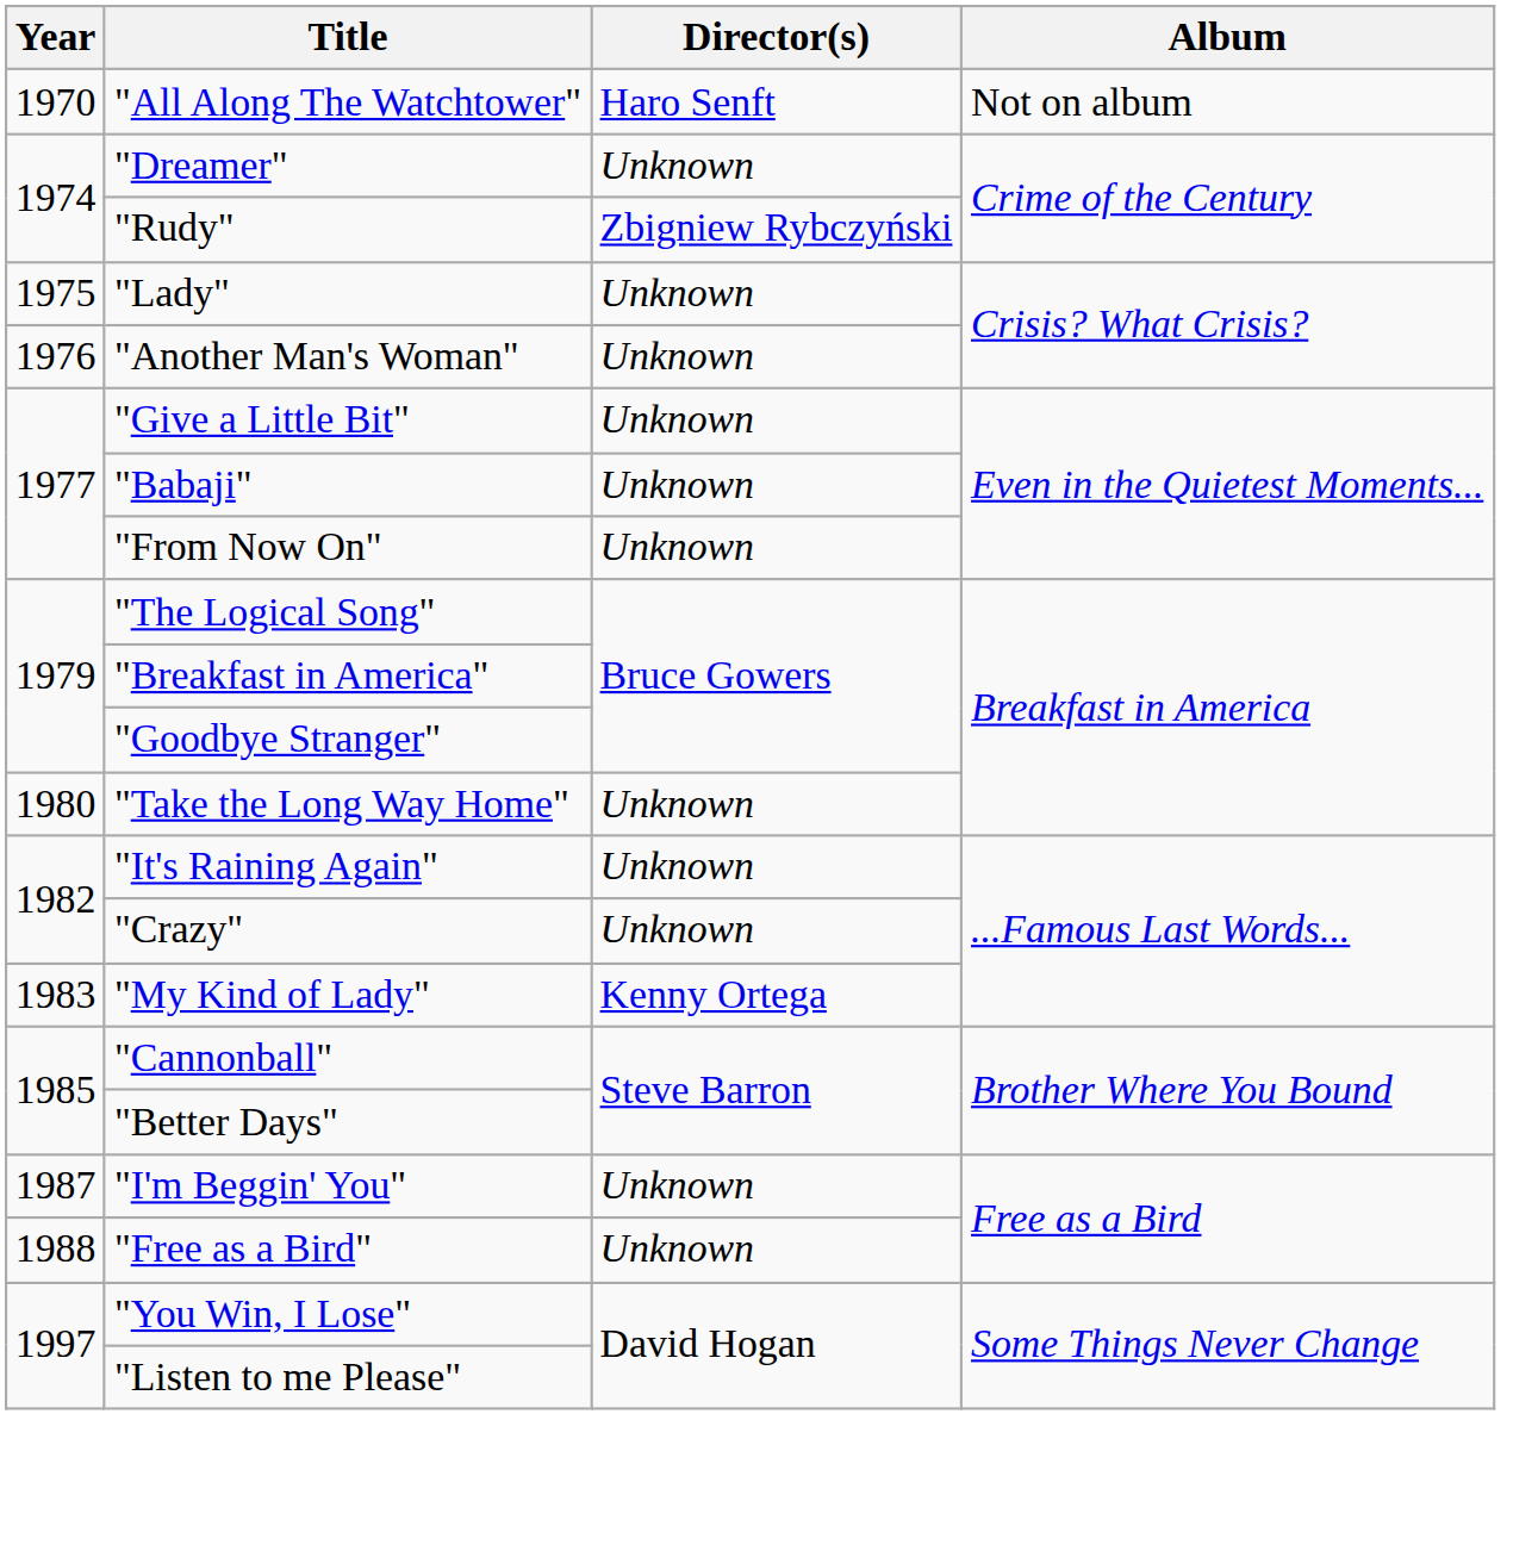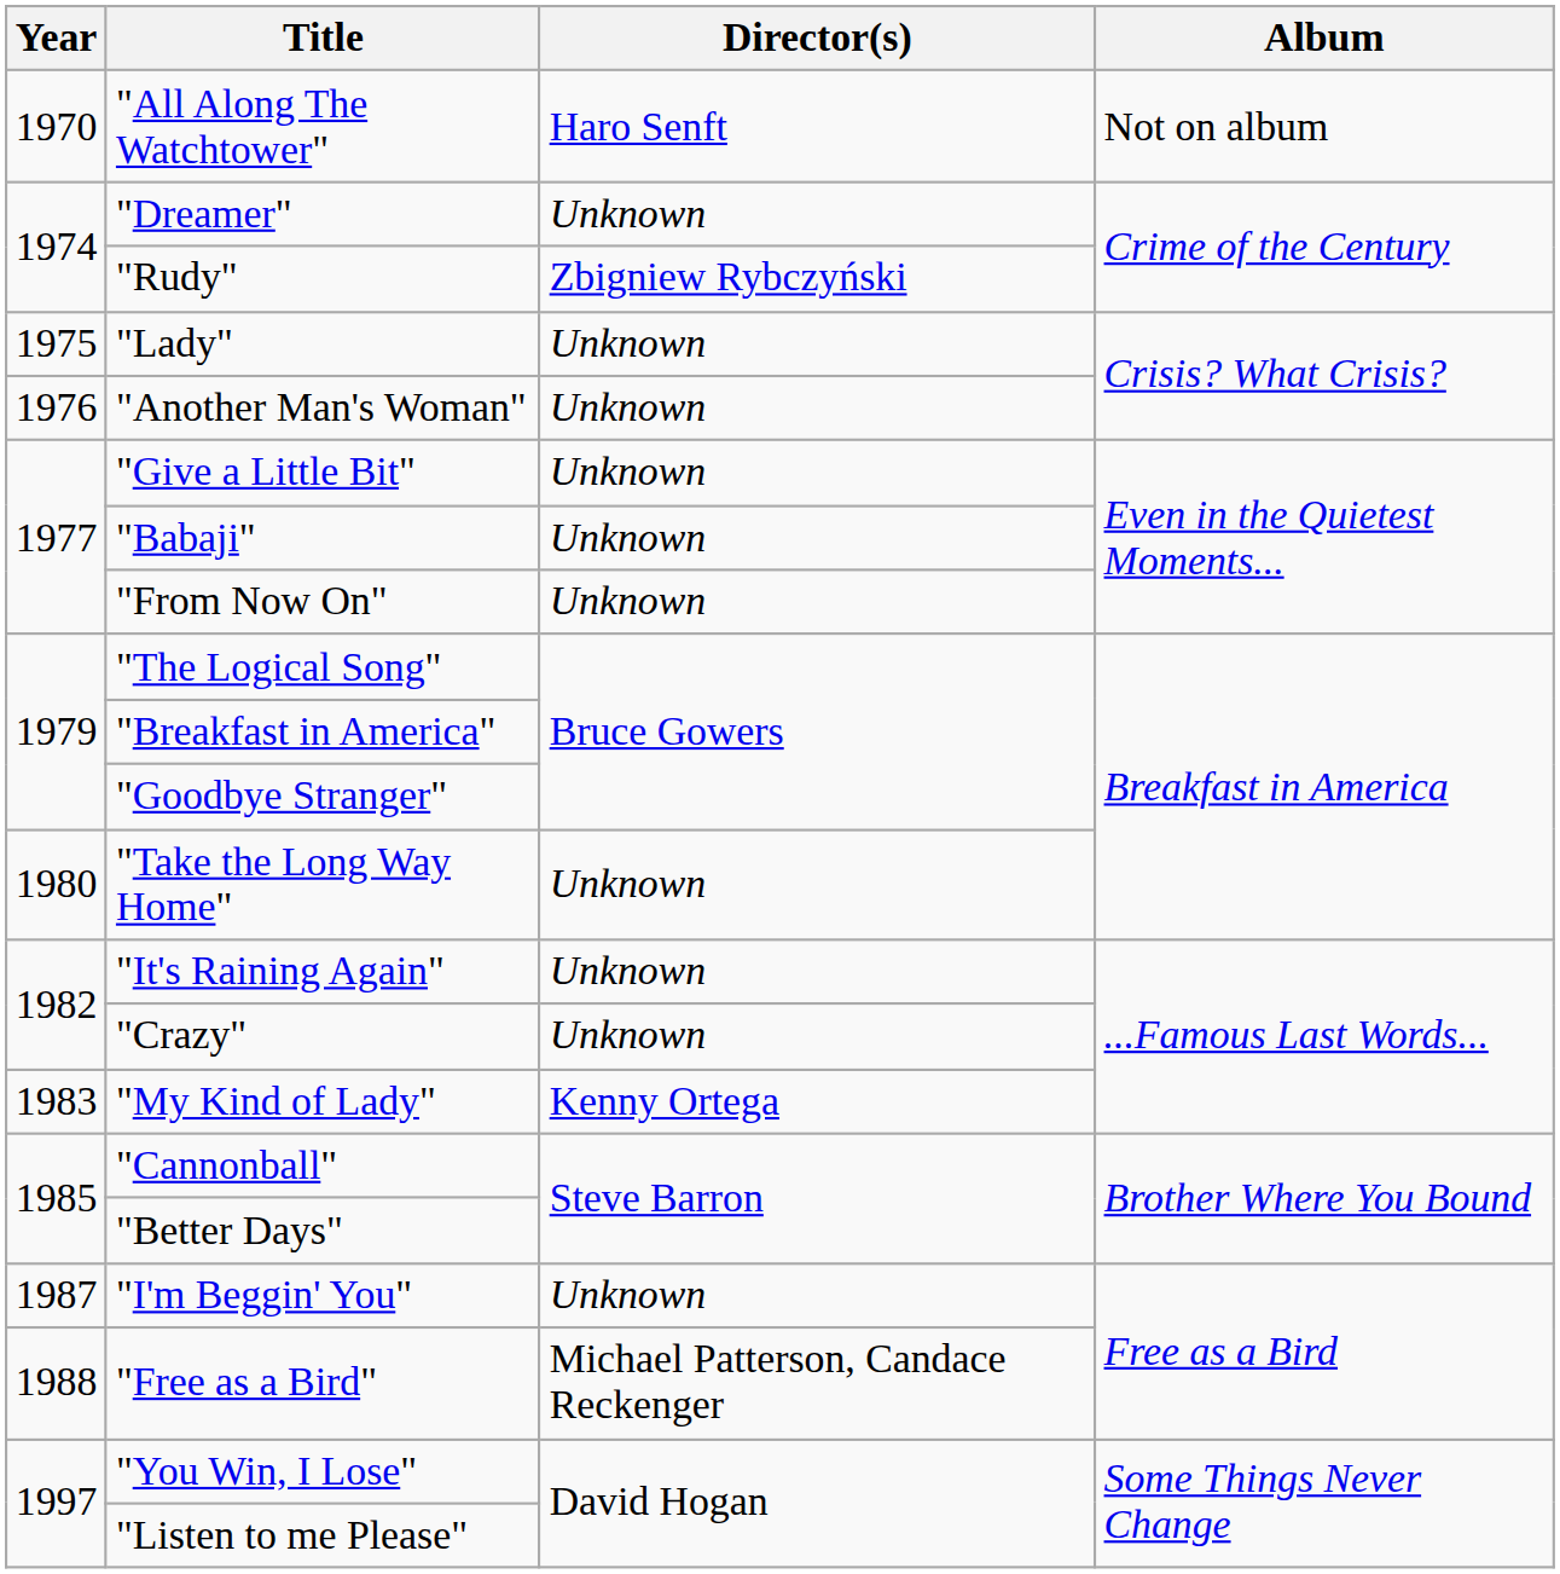"Free as a Bird" | Director(s): Unknown -> Michael Patterson, Candace Reckenger
